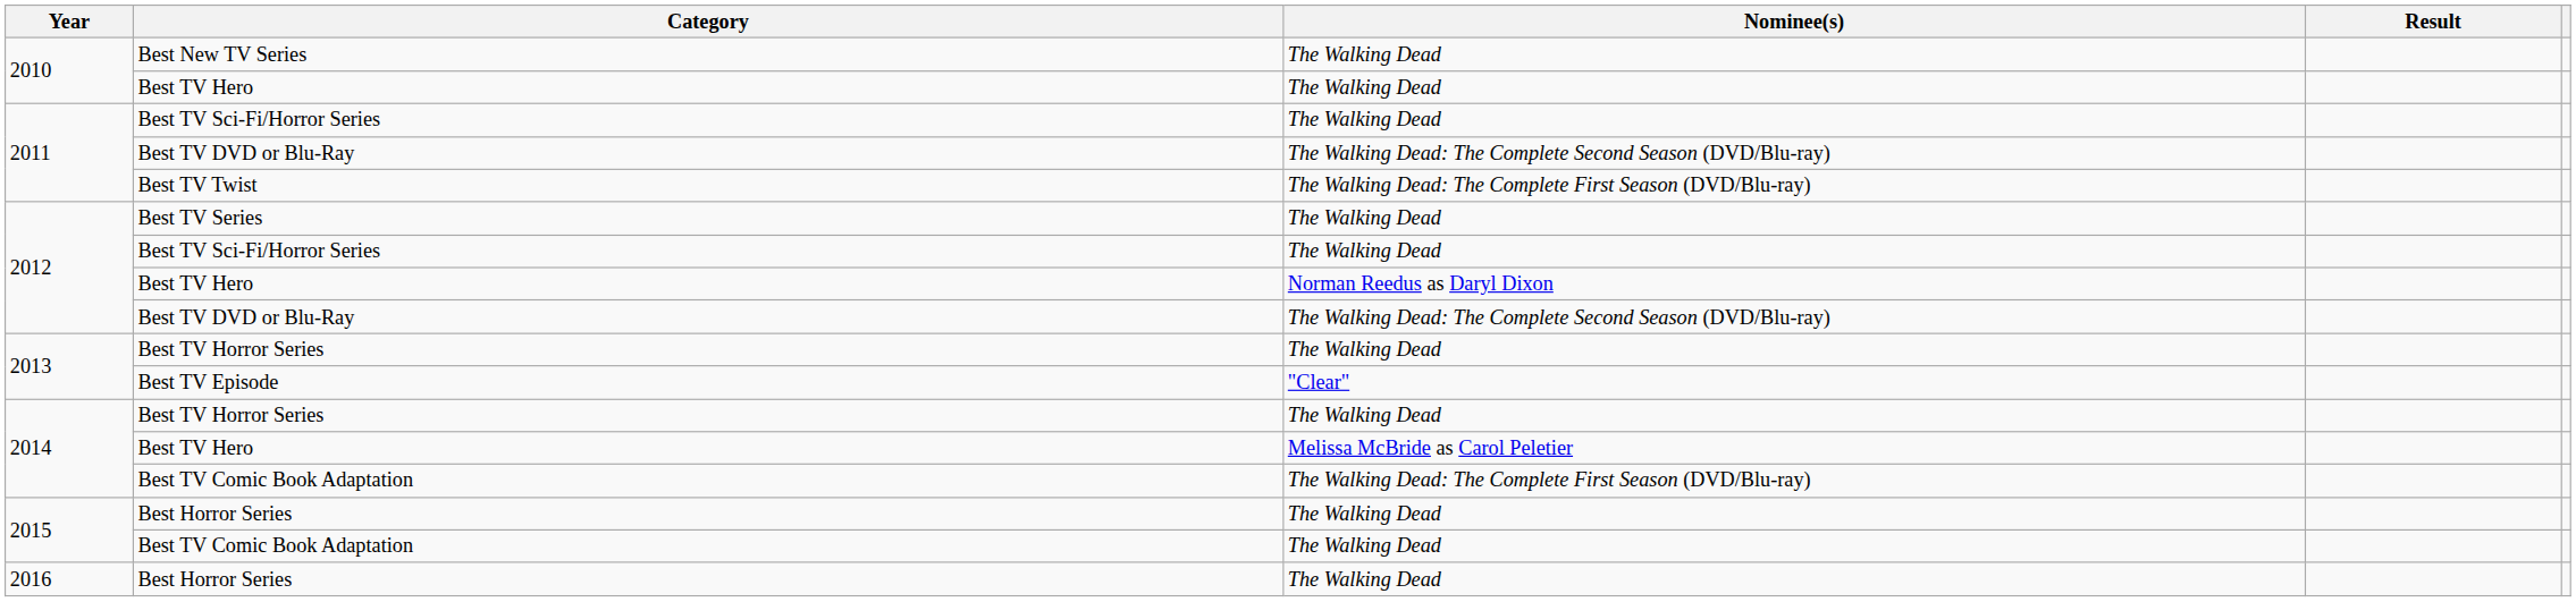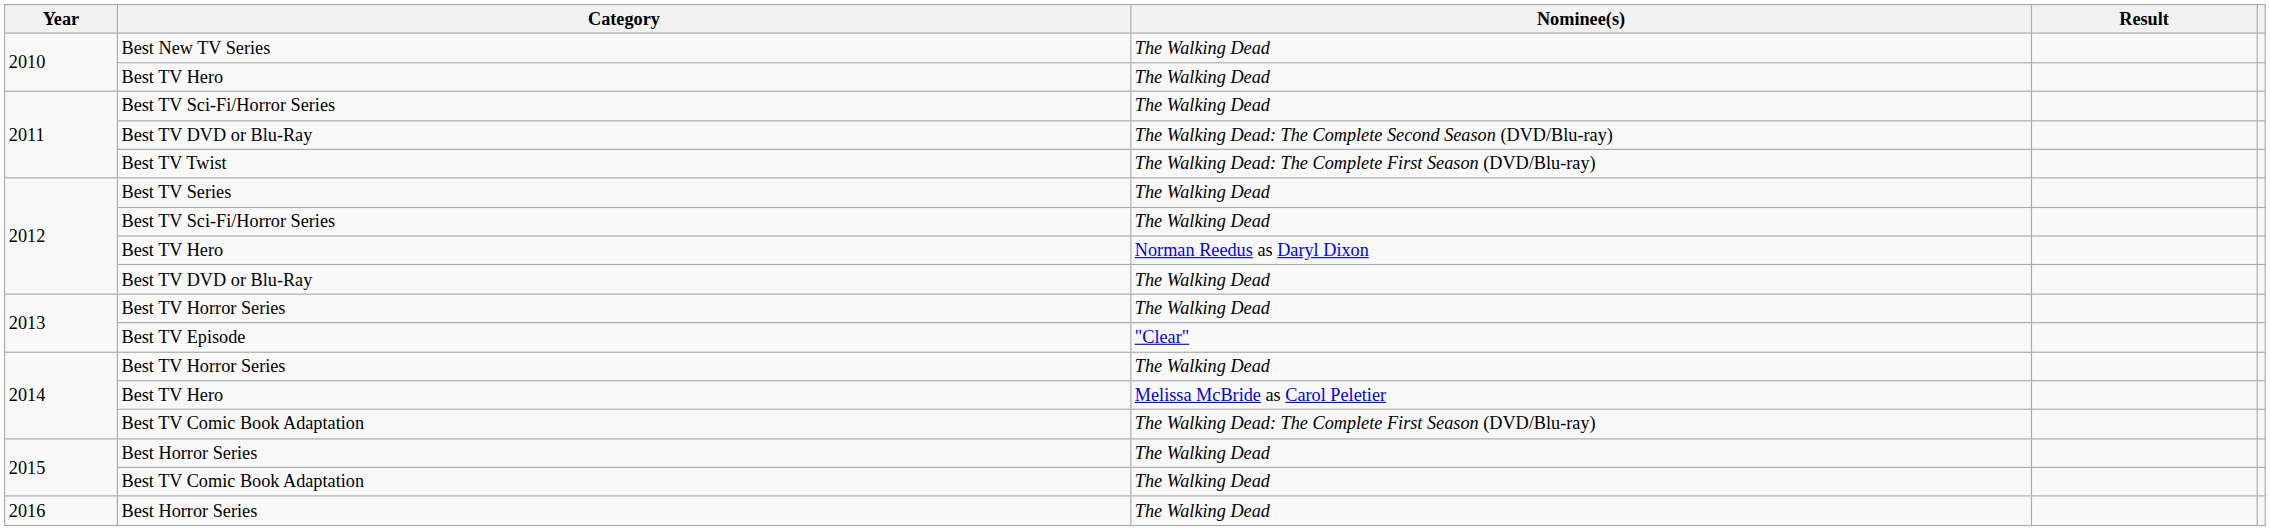2012 / Best TV DVD or Blu-Ray | Nominee(s): The Walking Dead: The Complete Second Season (DVD/Blu-ray) -> The Walking Dead
